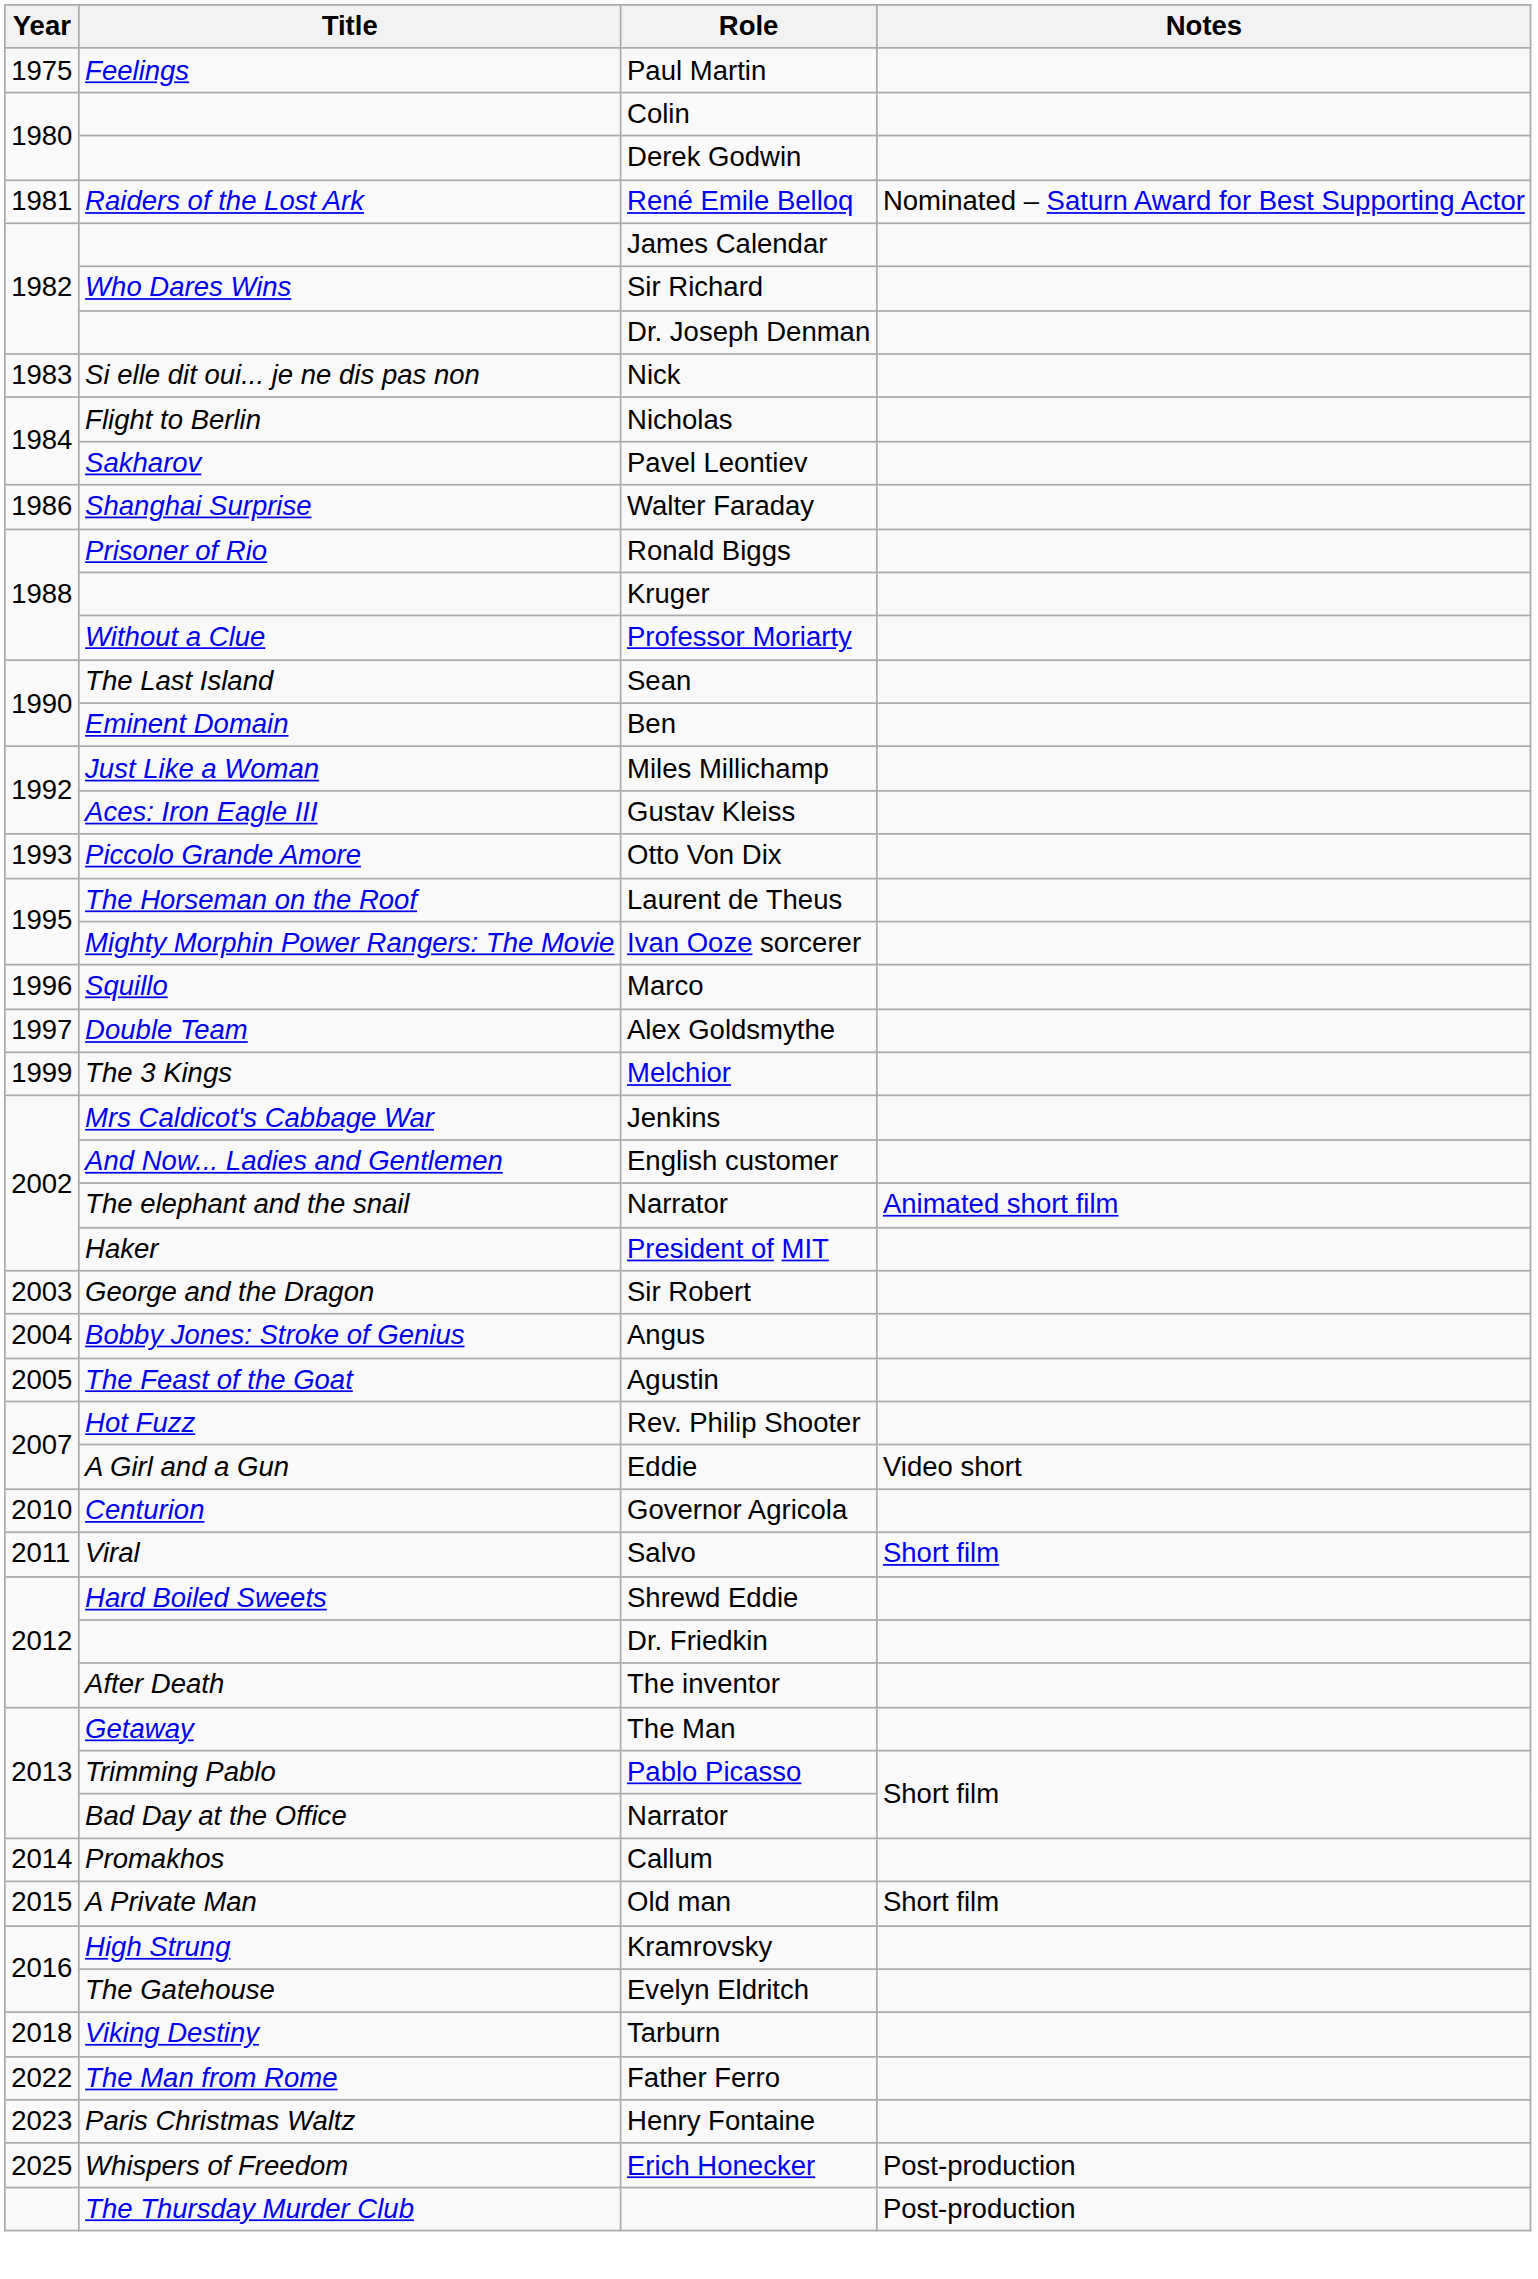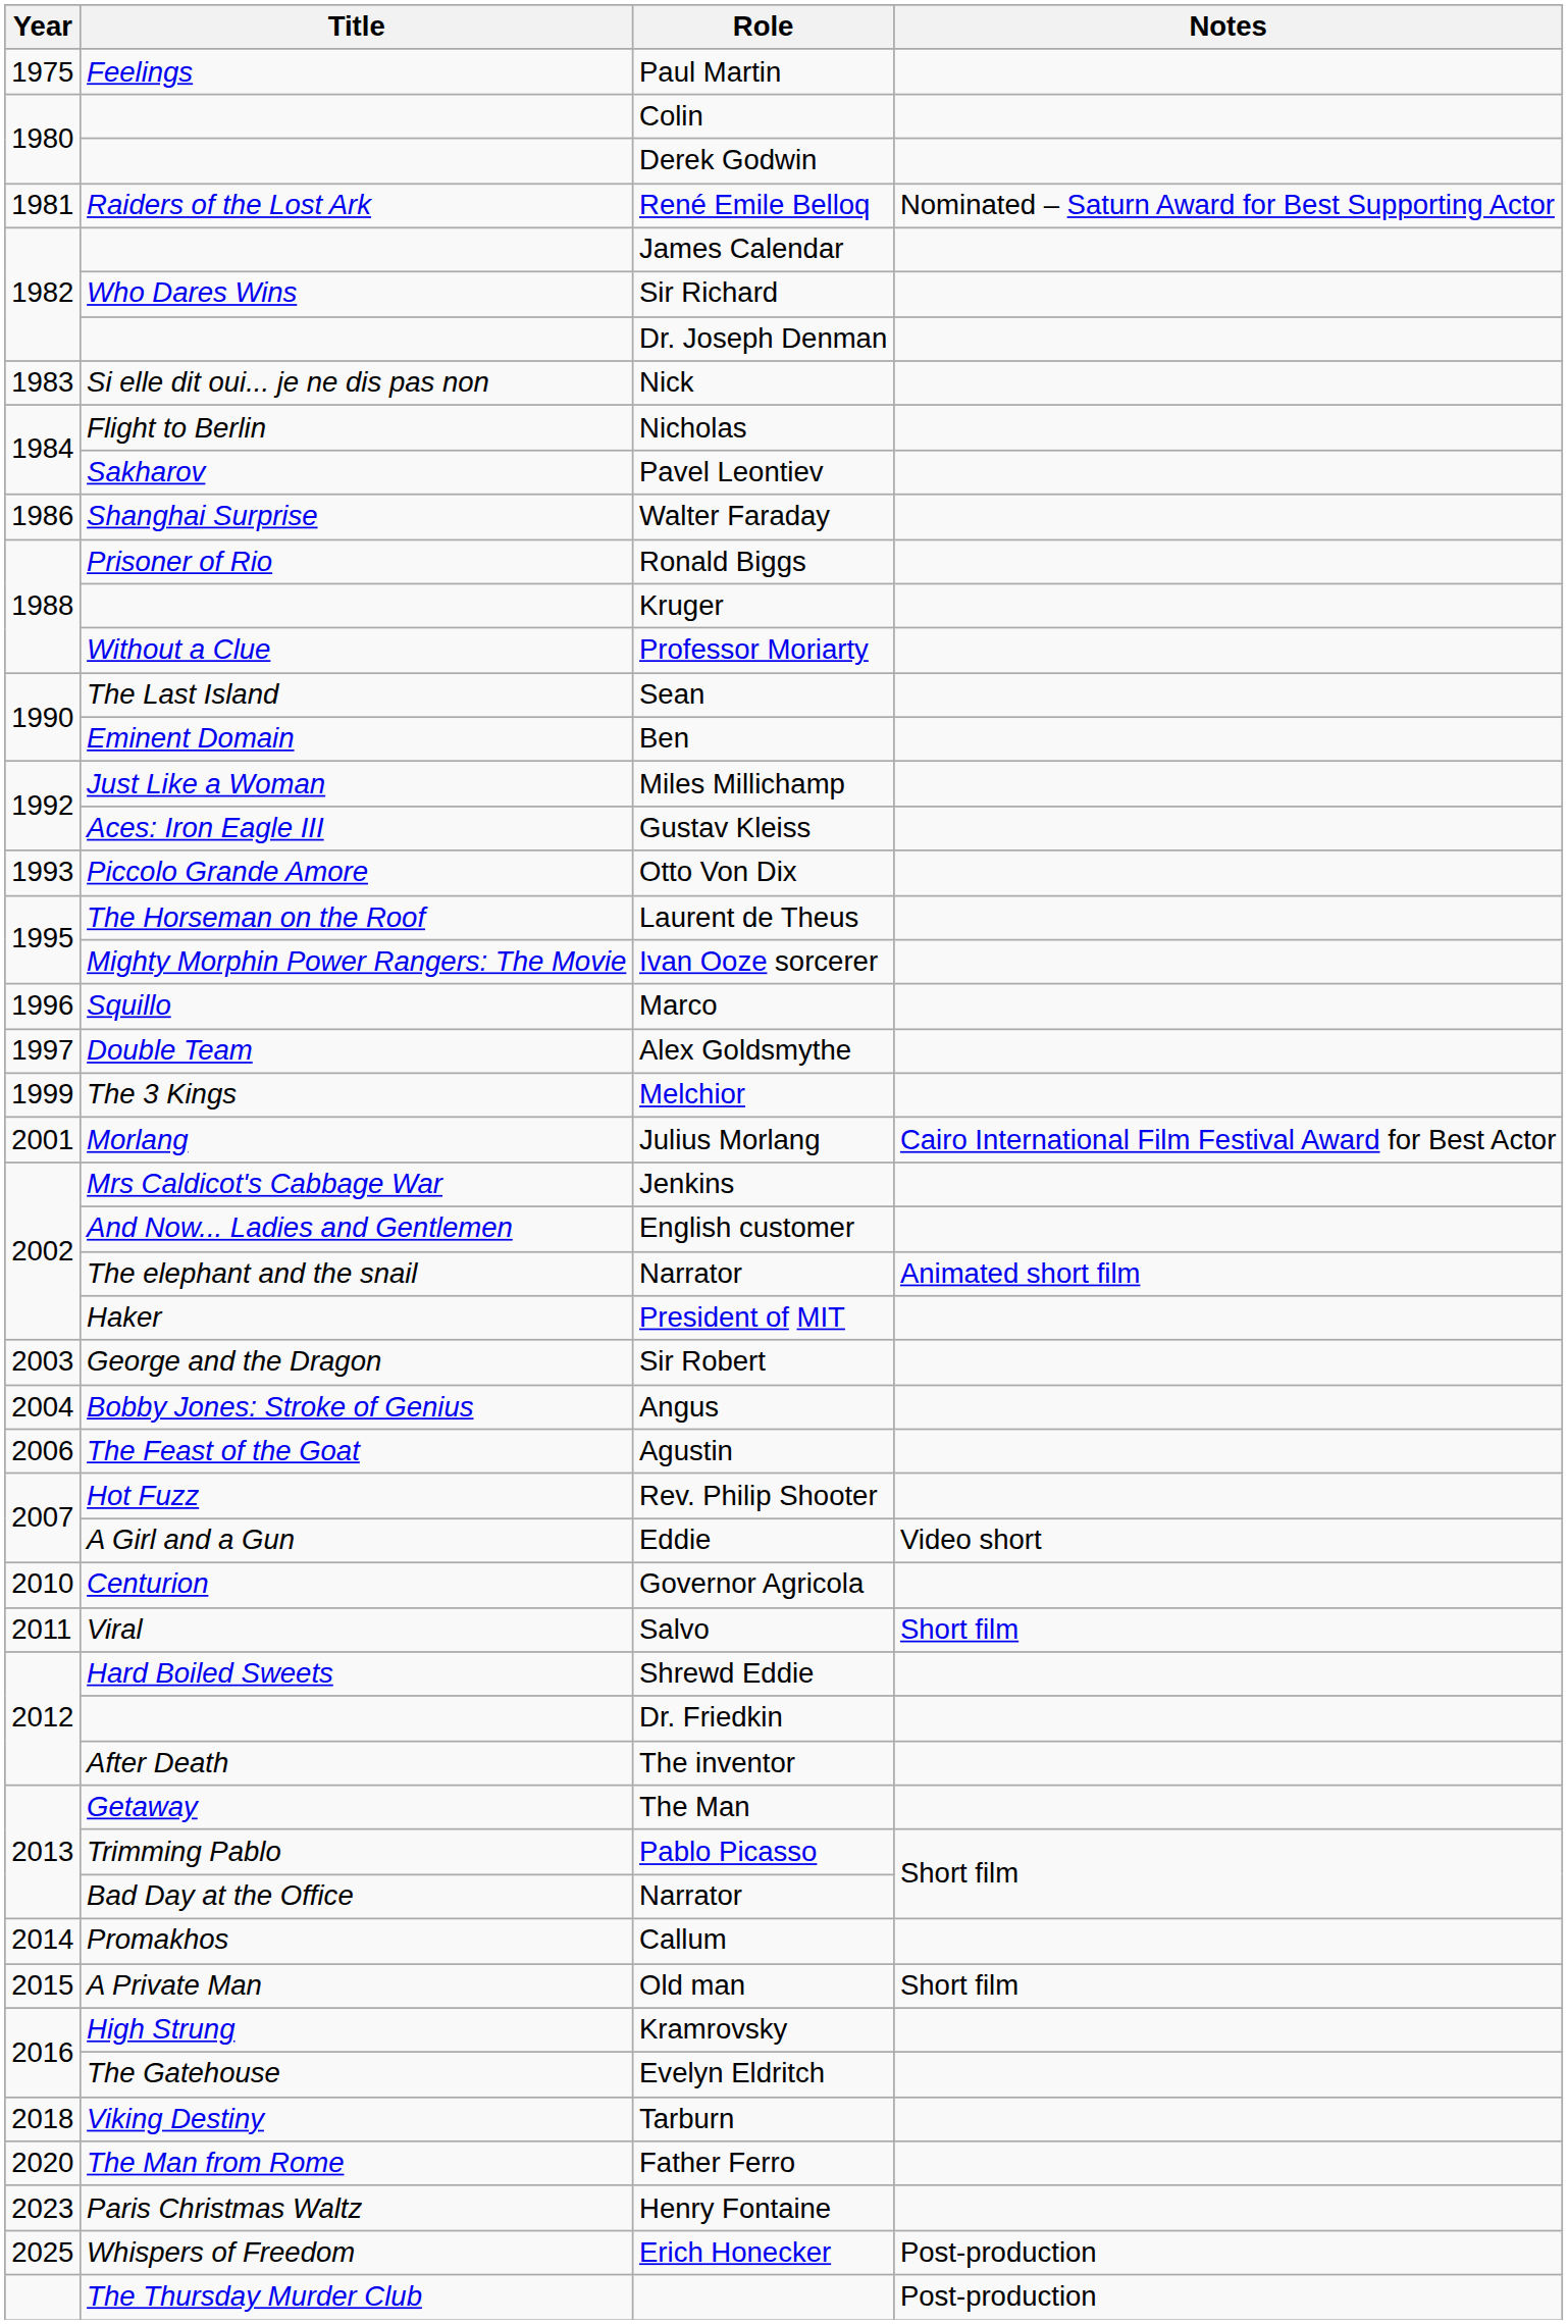+ row: 2001 | Morlang | Julius Morlang | Cairo International Film Festival Award for Best Actor
Agustin | Year: 2005 -> 2006
Father Ferro | Year: 2022 -> 2020
